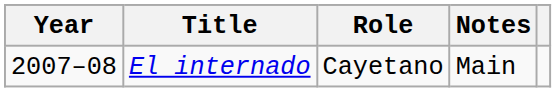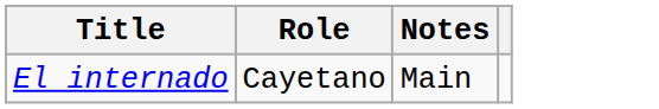- column: Year | 2007–08
